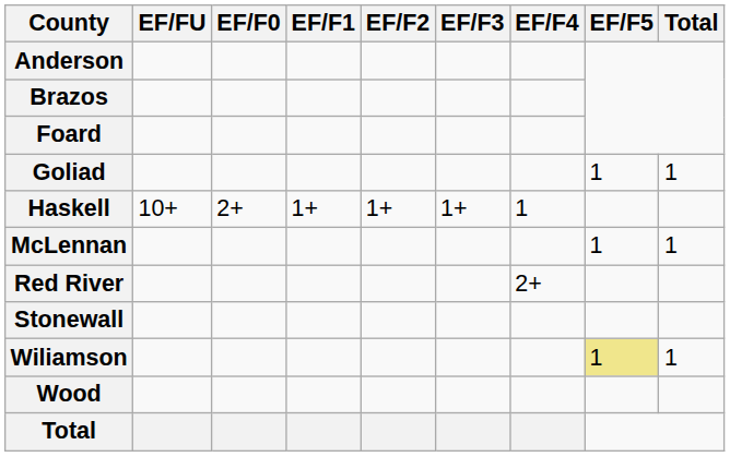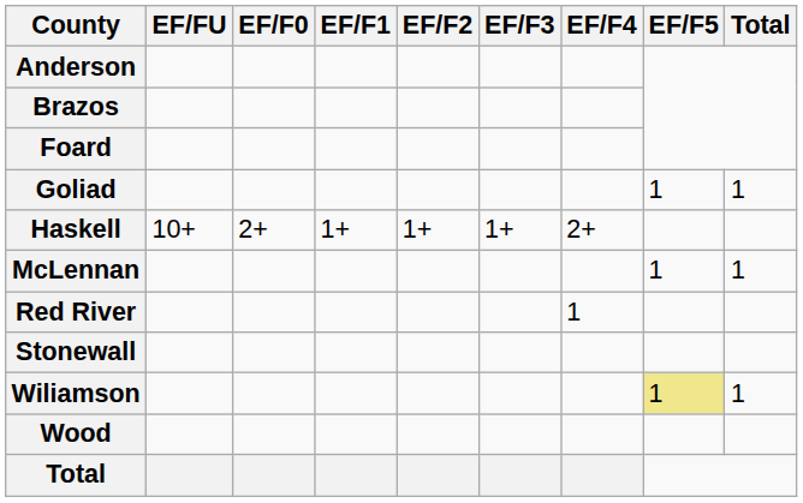Haskell | EF/F4: 1 -> 2+
Red River | EF/F4: 2+ -> 1
